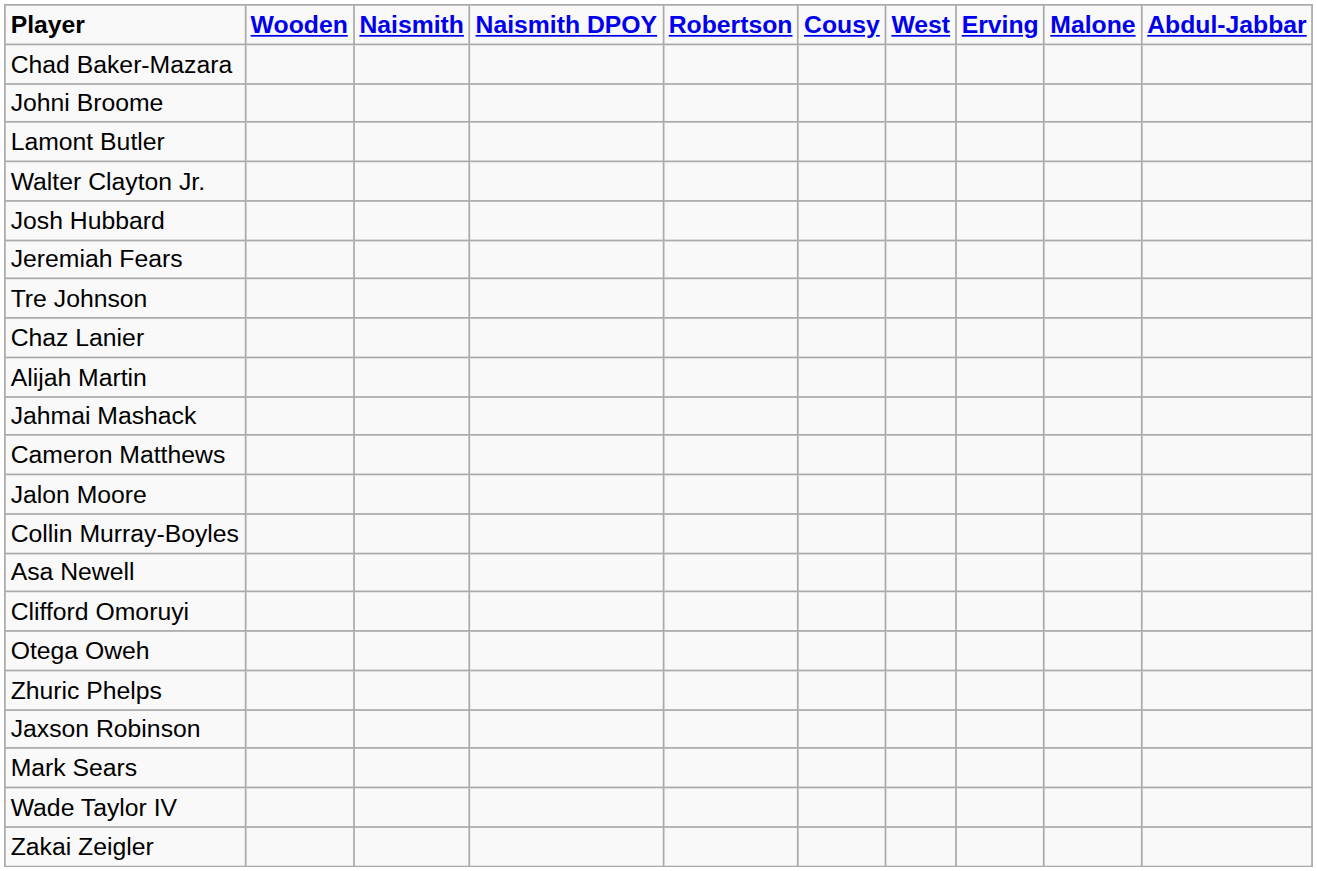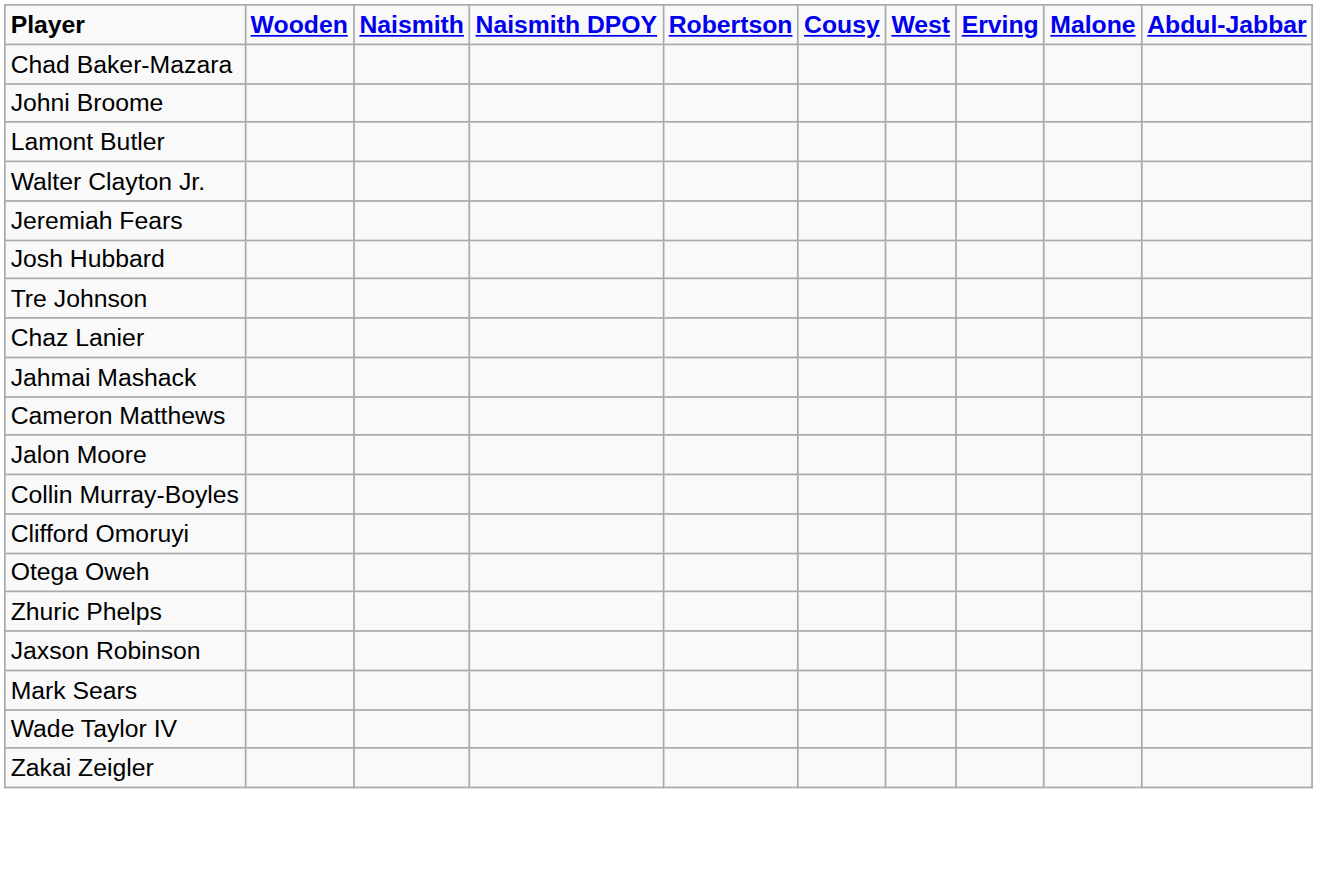rows swapped: Jeremiah Fears <-> Josh Hubbard
- row: Alijah Martin
- row: Asa Newell
